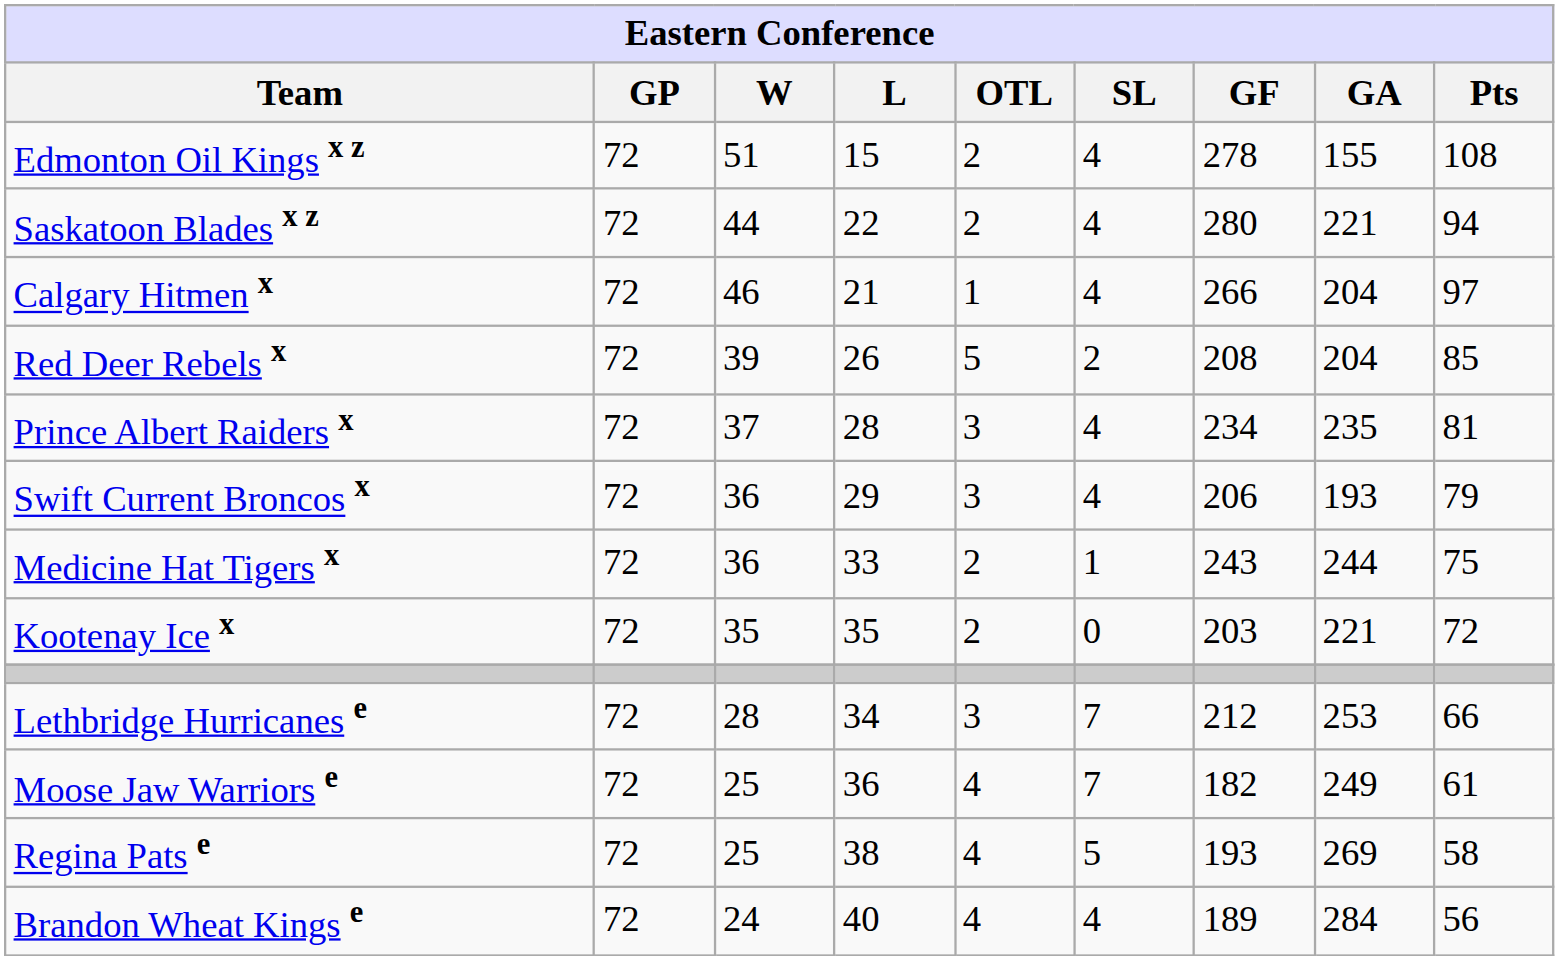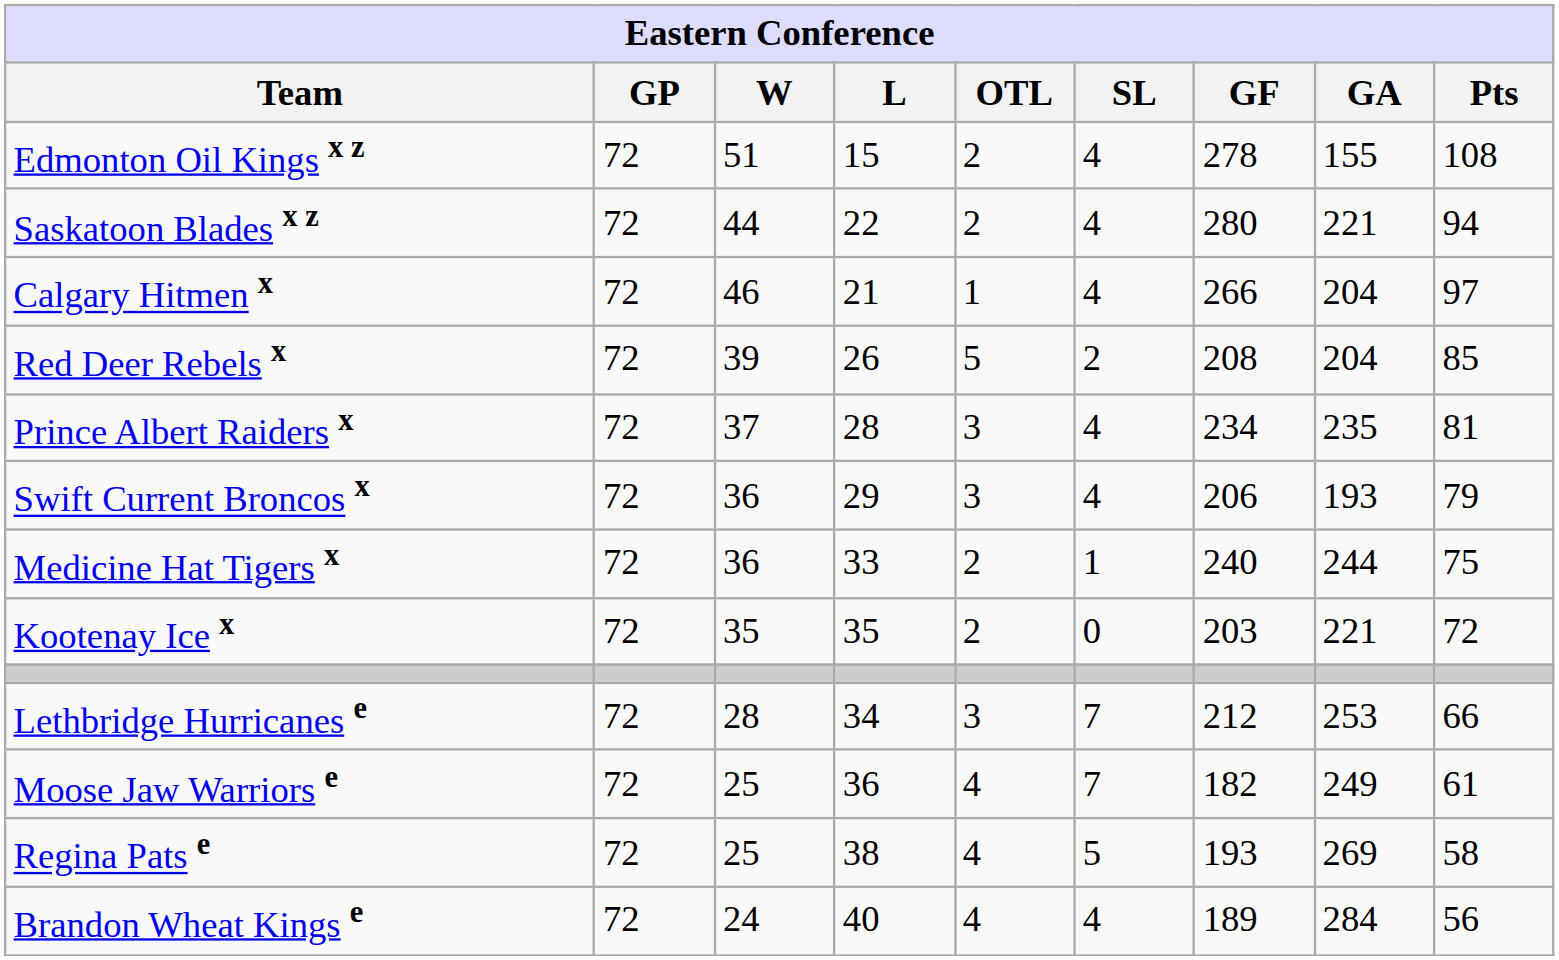Medicine Hat Tigers x | GF: 243 -> 240
